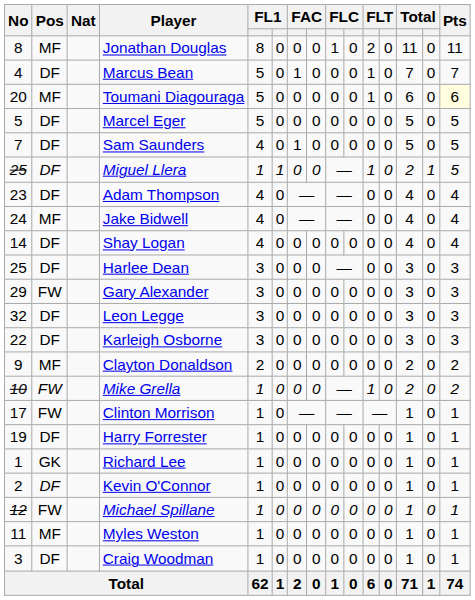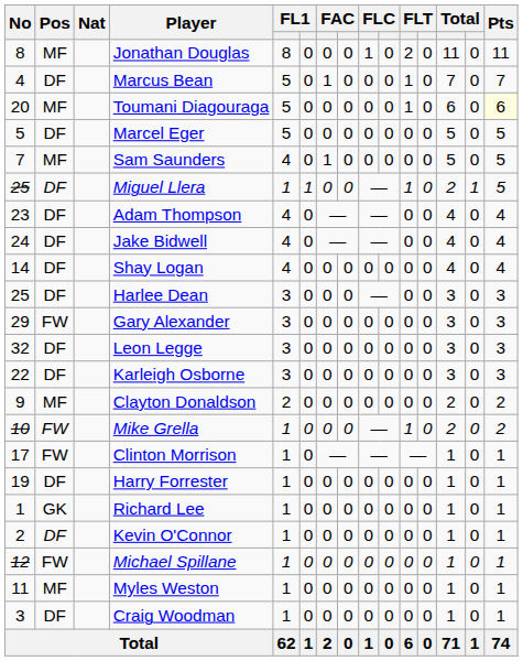Sam Saunders | Pos: DF -> MF
Jake Bidwell | Pos: MF -> DF
